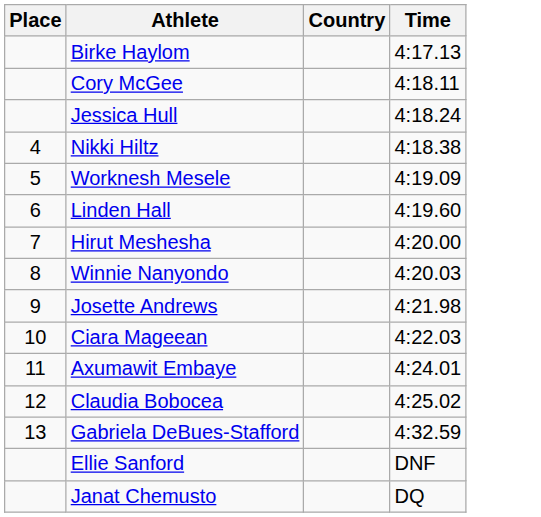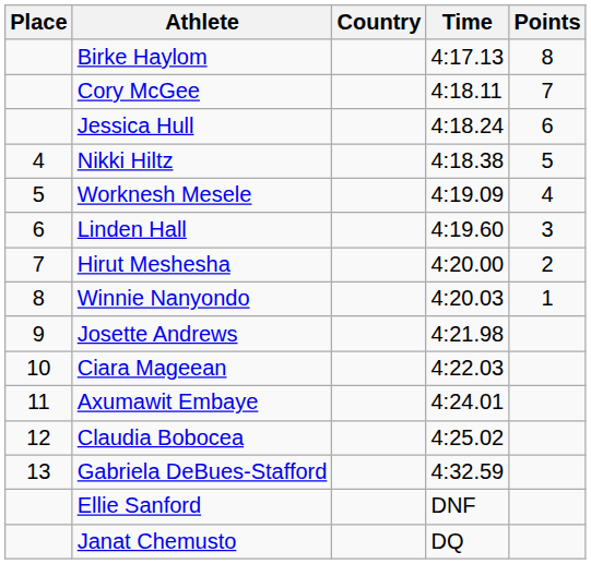+ column: Points | 8 | 7 | 6 | 5 | 4 | 3 | 2 | 1
